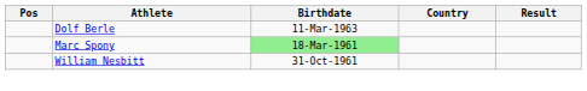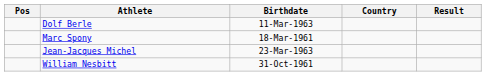Marc Spony | Birthdate: lightgreen background -> no background
+ row: Jean-Jacques Michel | 23-Mar-1963
